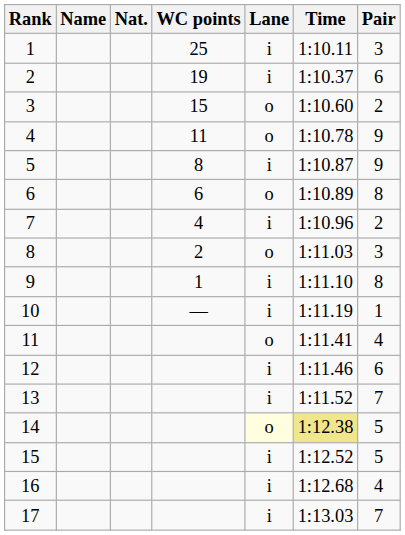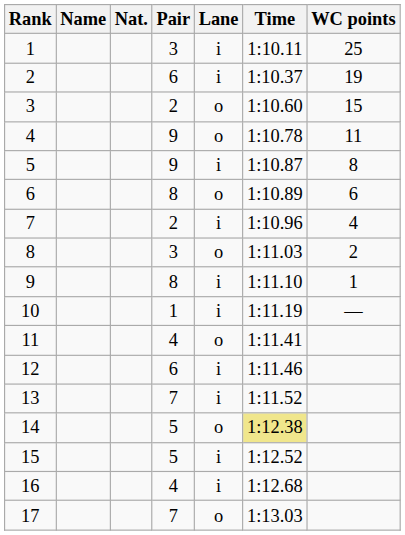columns swapped: Pair <-> WC points
14 | Lane: lightyellow background -> no background
17 | Lane: i -> o
